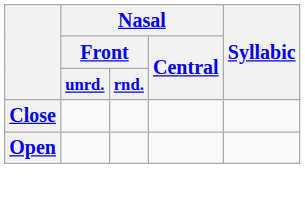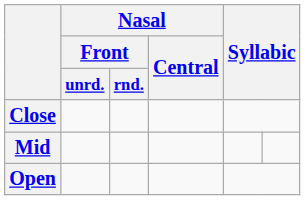+ row: Mid
